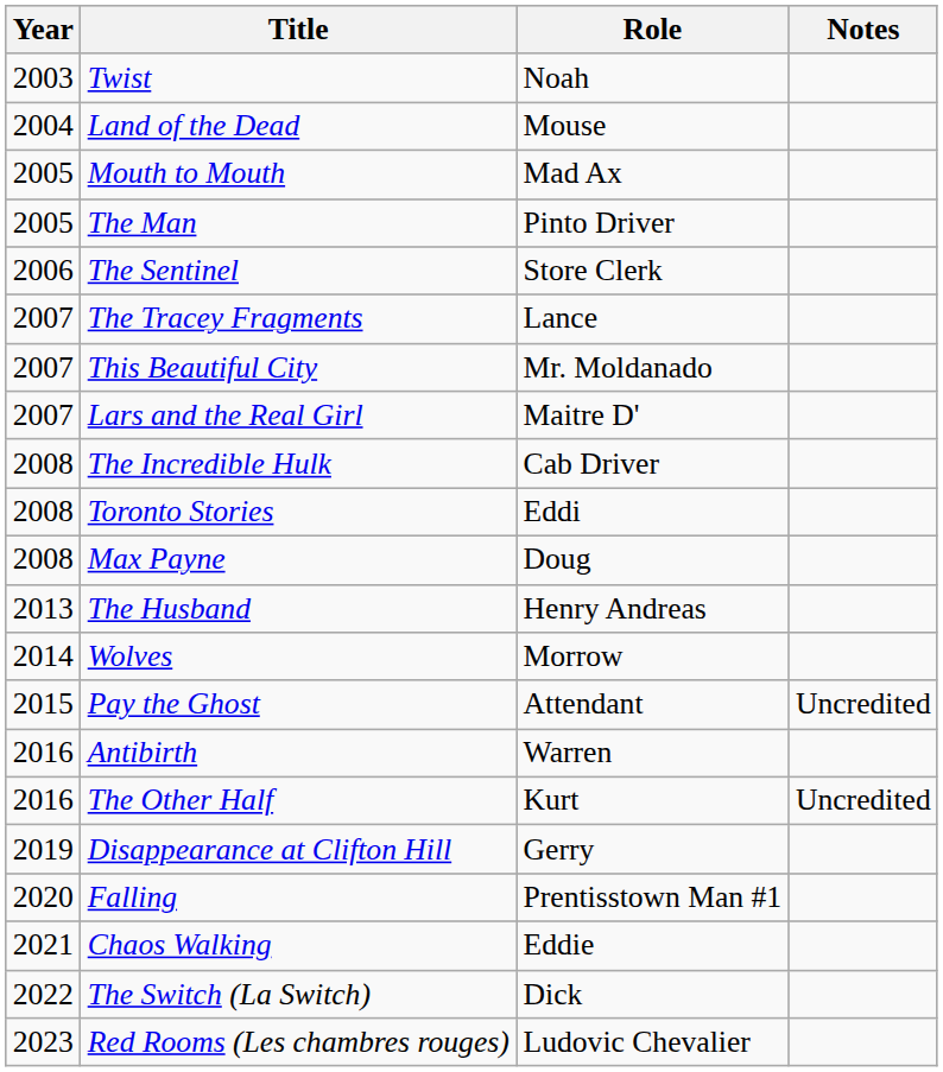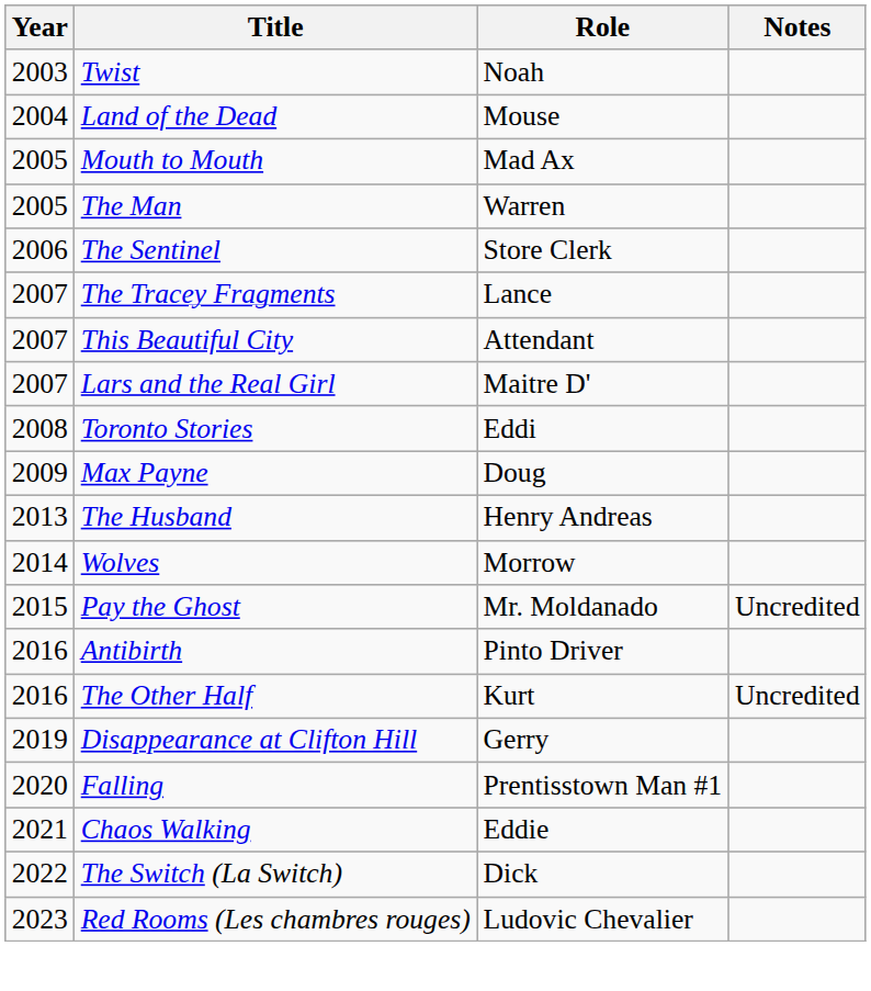The Man | Role: Pinto Driver -> Warren
This Beautiful City | Role: Mr. Moldanado -> Attendant
- row: 2008 | The Incredible Hulk | Cab Driver
Max Payne | Year: 2008 -> 2009
Pay the Ghost | Role: Attendant -> Mr. Moldanado
Antibirth | Role: Warren -> Pinto Driver
